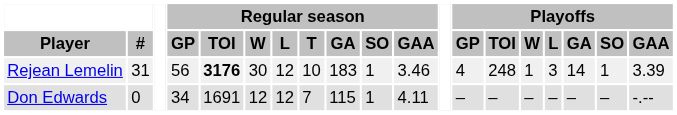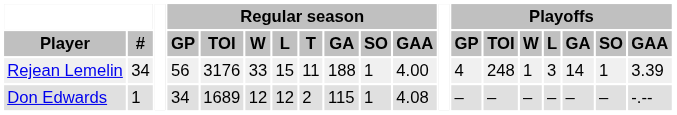Rejean Lemelin | #: 31 -> 34
Rejean Lemelin | Regular season / TOI: bold -> normal
Rejean Lemelin | Regular season / W: 30 -> 33
Rejean Lemelin | Regular season / L: 12 -> 15
Rejean Lemelin | Regular season / T: 10 -> 11
Rejean Lemelin | Regular season / GA: 183 -> 188
Rejean Lemelin | Regular season / GAA: 3.46 -> 4.00
Don Edwards | #: 0 -> 1
Don Edwards | Regular season / TOI: 1691 -> 1689
Don Edwards | Regular season / T: 7 -> 2
Don Edwards | Regular season / GAA: 4.11 -> 4.08
